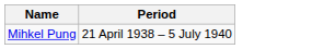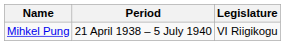+ column: Legislature | VI Riigikogu
